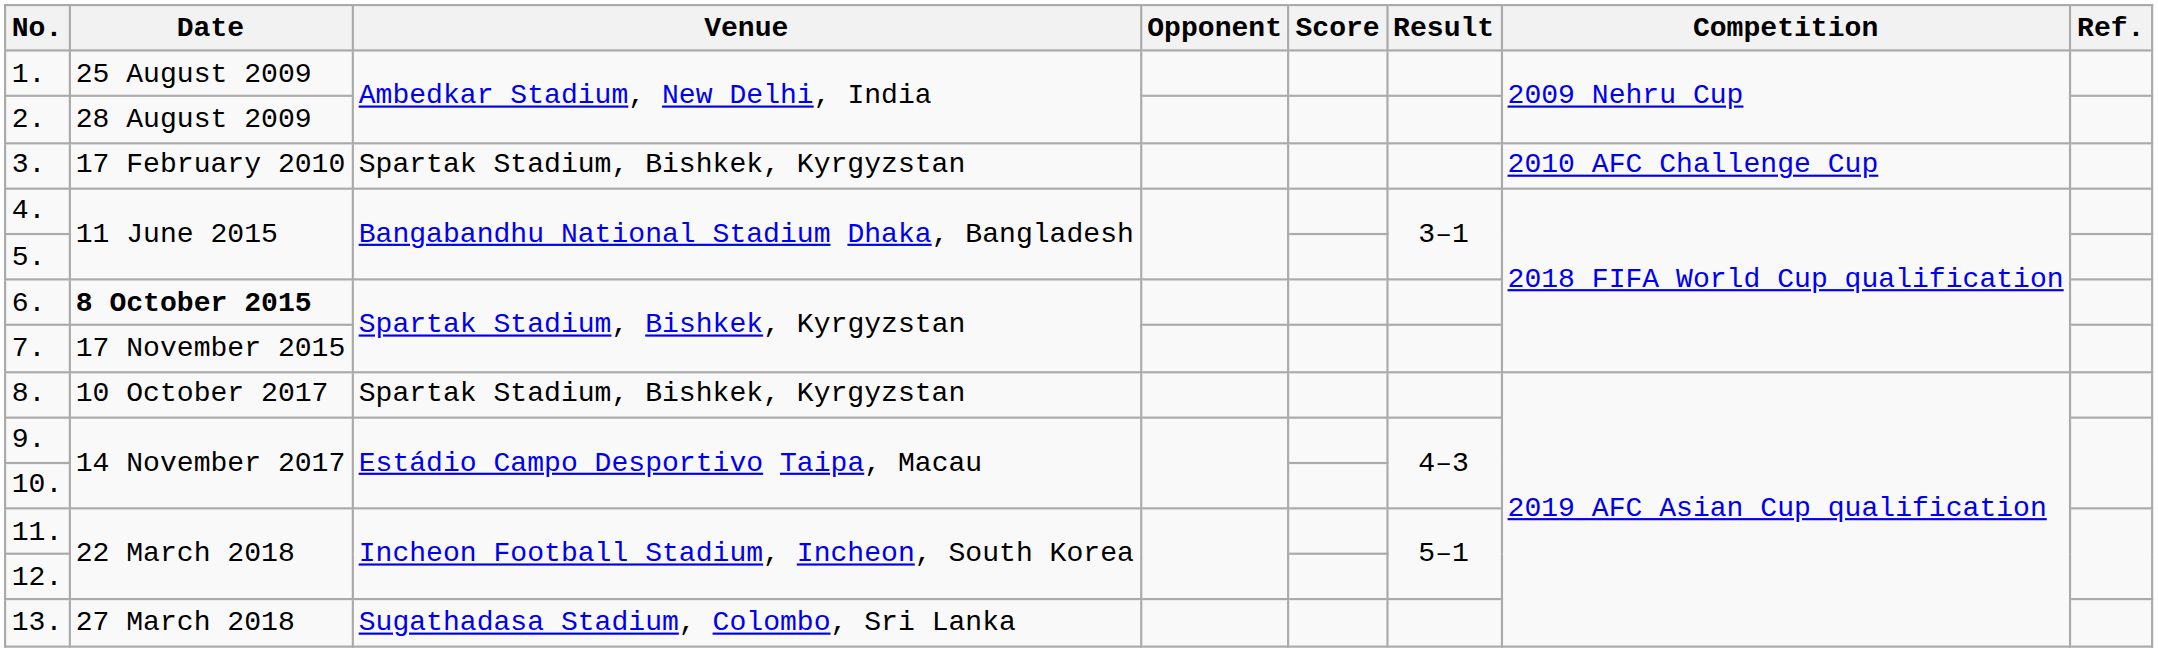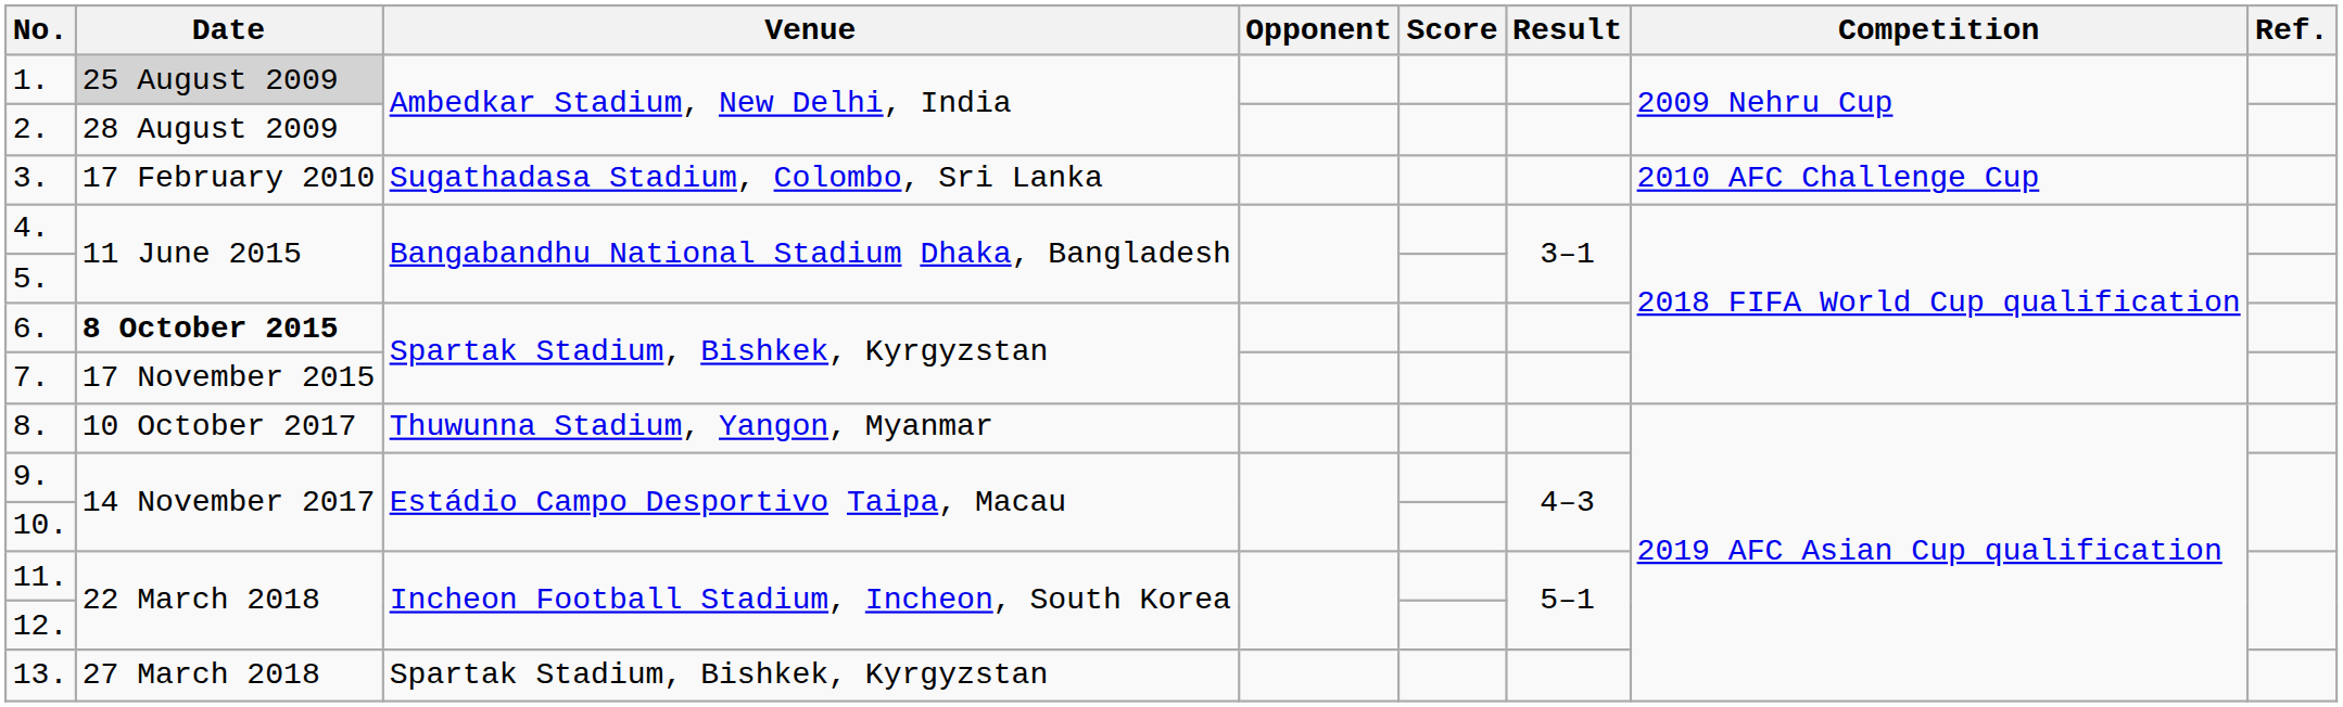1. | Date: no background -> lightgrey background
3. | Venue: Spartak Stadium, Bishkek, Kyrgyzstan -> Sugathadasa Stadium, Colombo, Sri Lanka
8. | Venue: Spartak Stadium, Bishkek, Kyrgyzstan -> Thuwunna Stadium, Yangon, Myanmar
13. | Venue: Sugathadasa Stadium, Colombo, Sri Lanka -> Spartak Stadium, Bishkek, Kyrgyzstan
